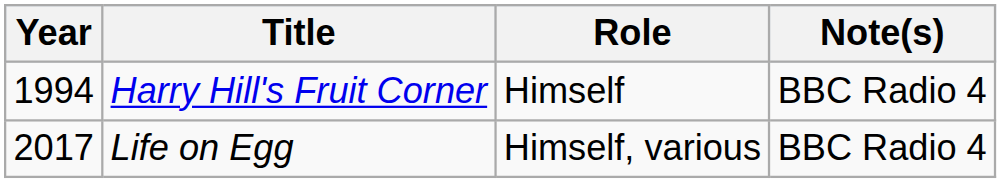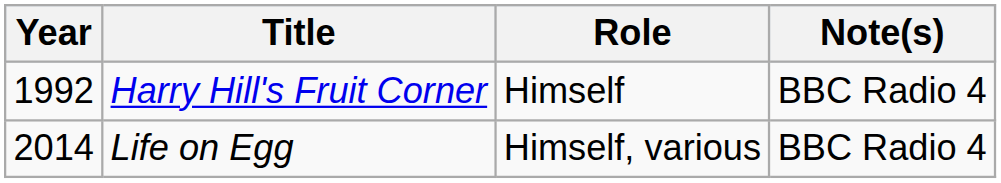Harry Hill's Fruit Corner | Year: 1994 -> 1992
Life on Egg | Year: 2017 -> 2014
